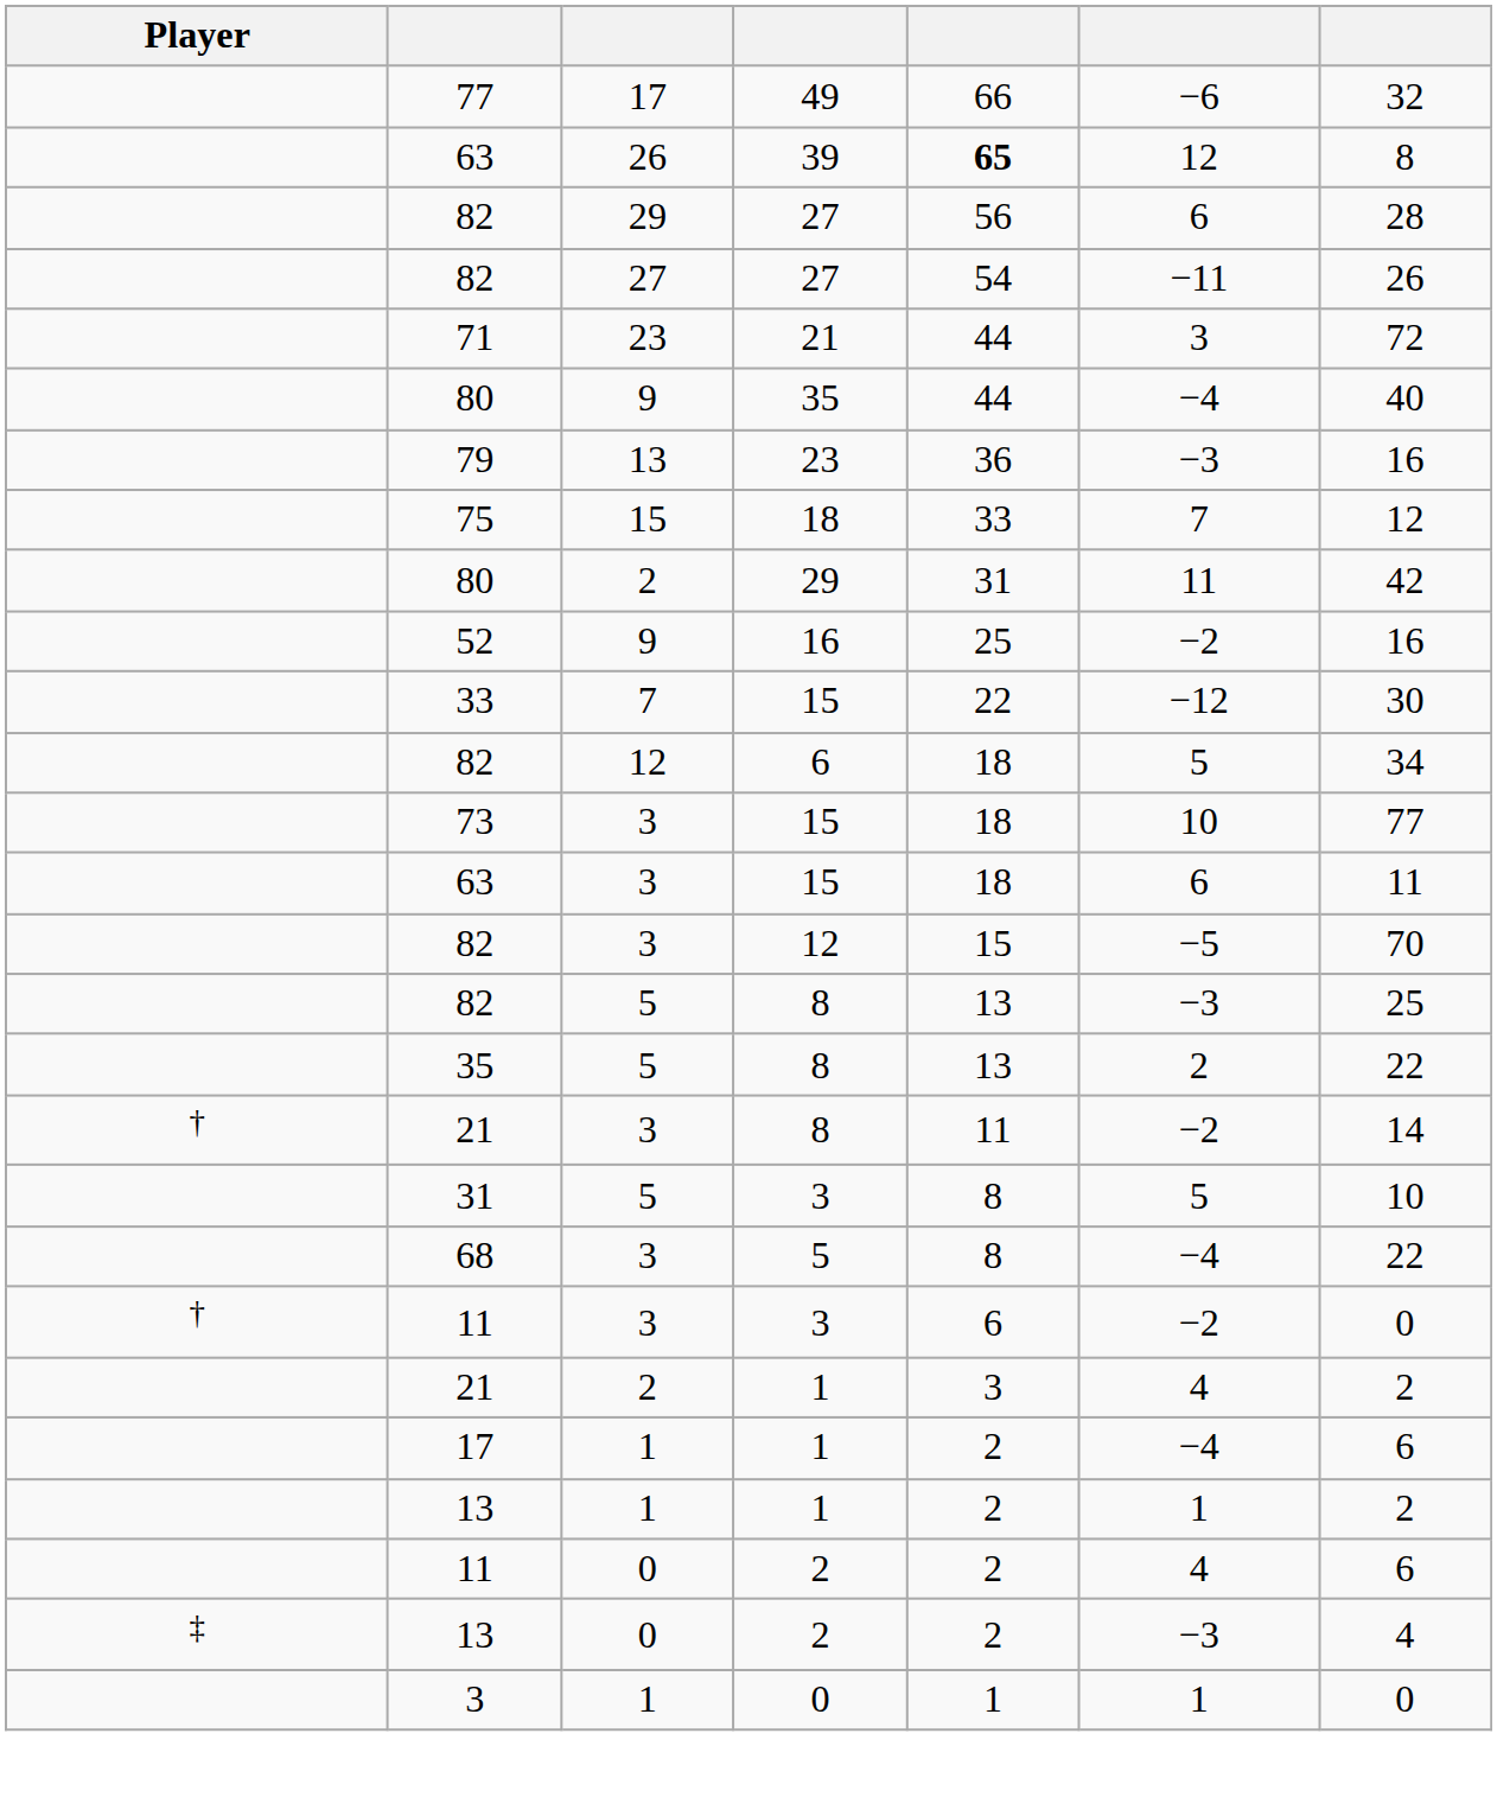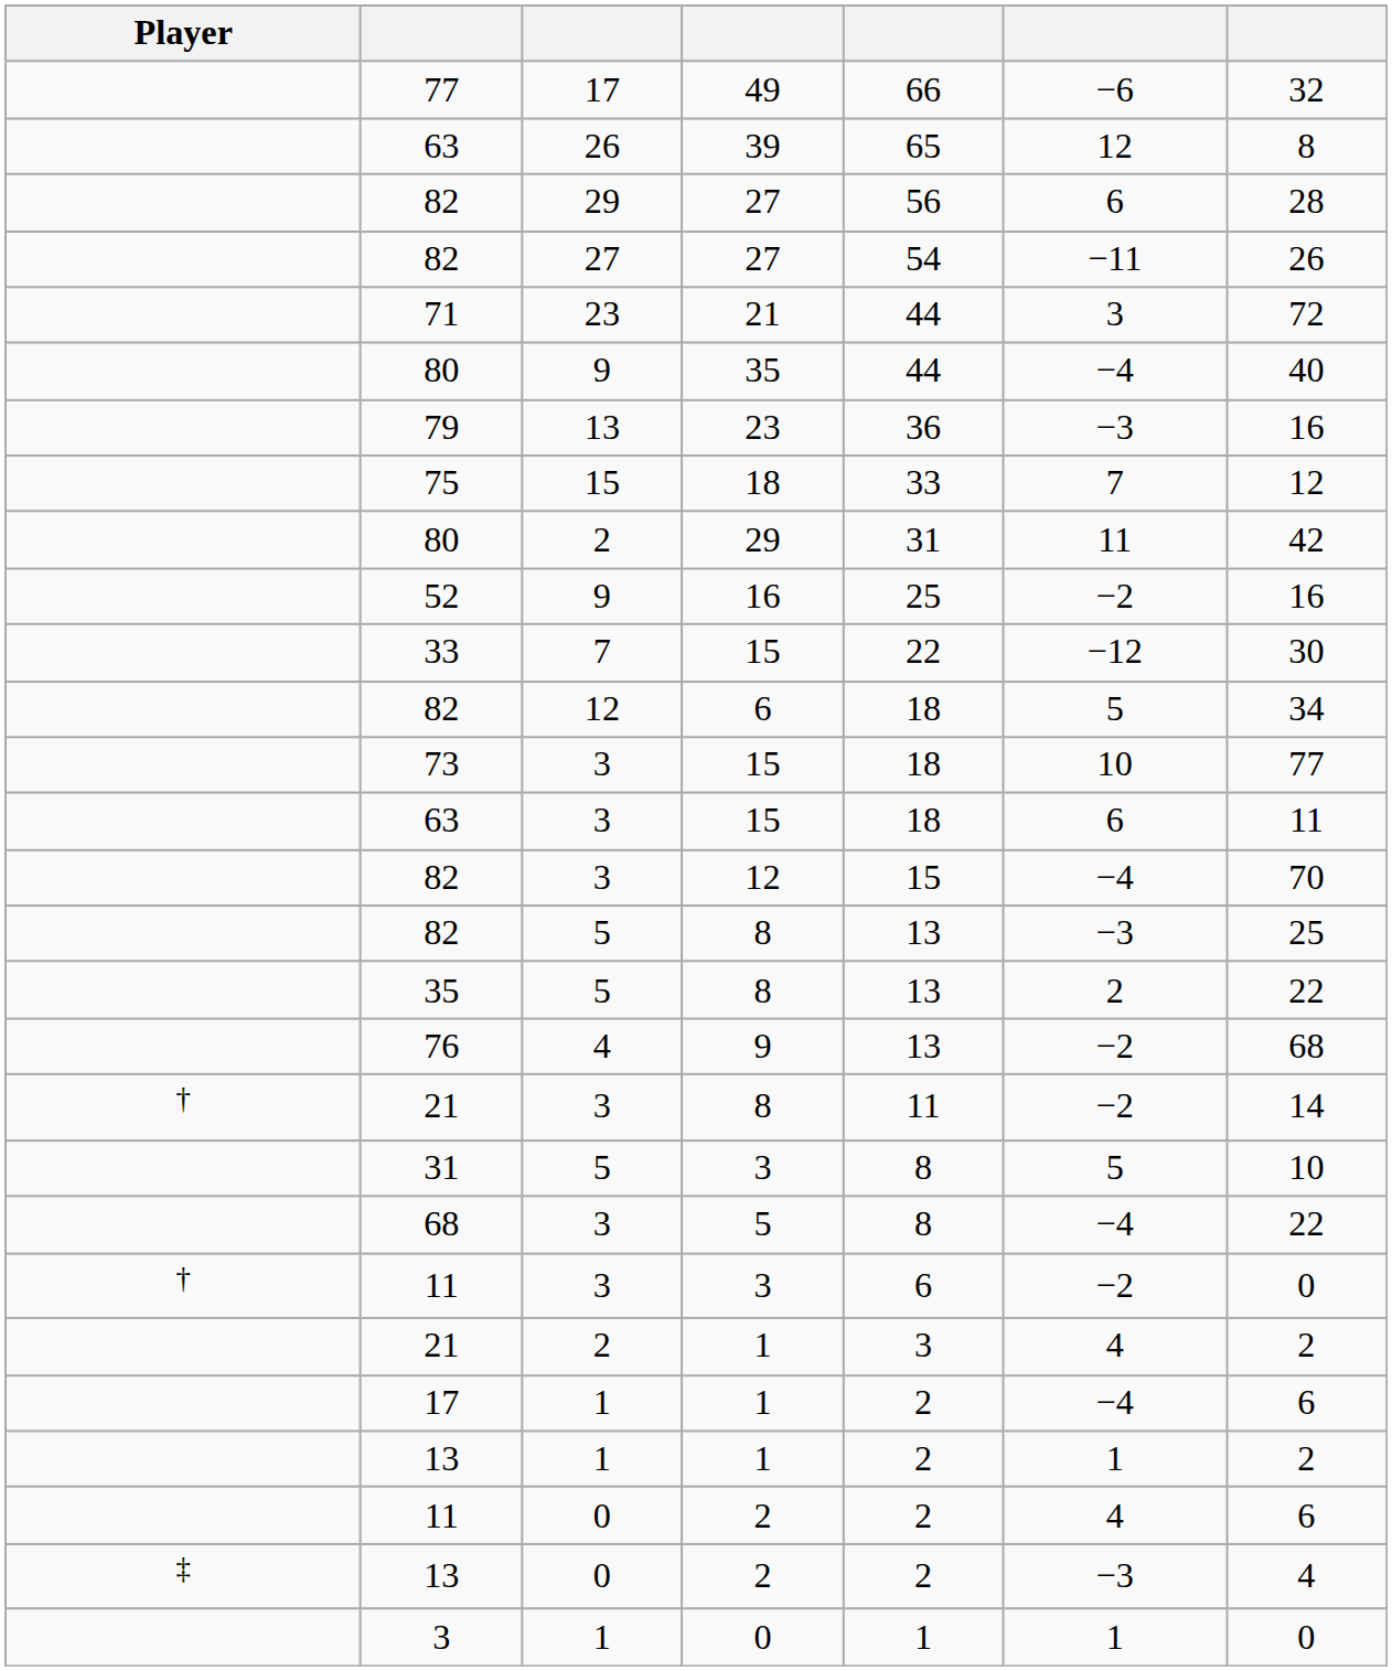63 / 26 | column 5: bold -> normal
82 / 3 | column 6: −5 -> −4
+ row: 76 | 4 | 9 | 13 | −2 | 68
